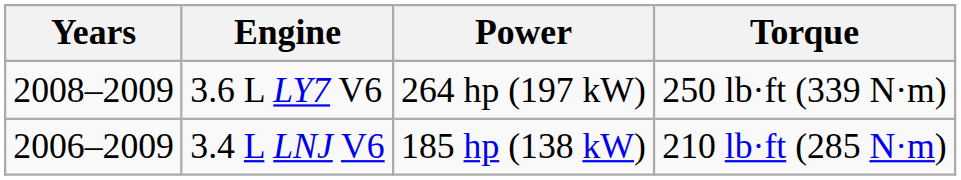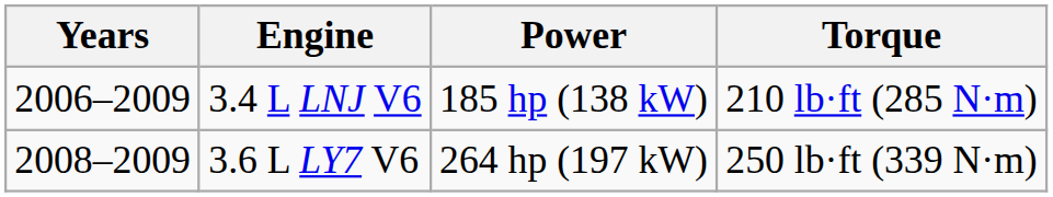rows swapped: 3.4 L LNJ V6 <-> 3.6 L LY7 V6
